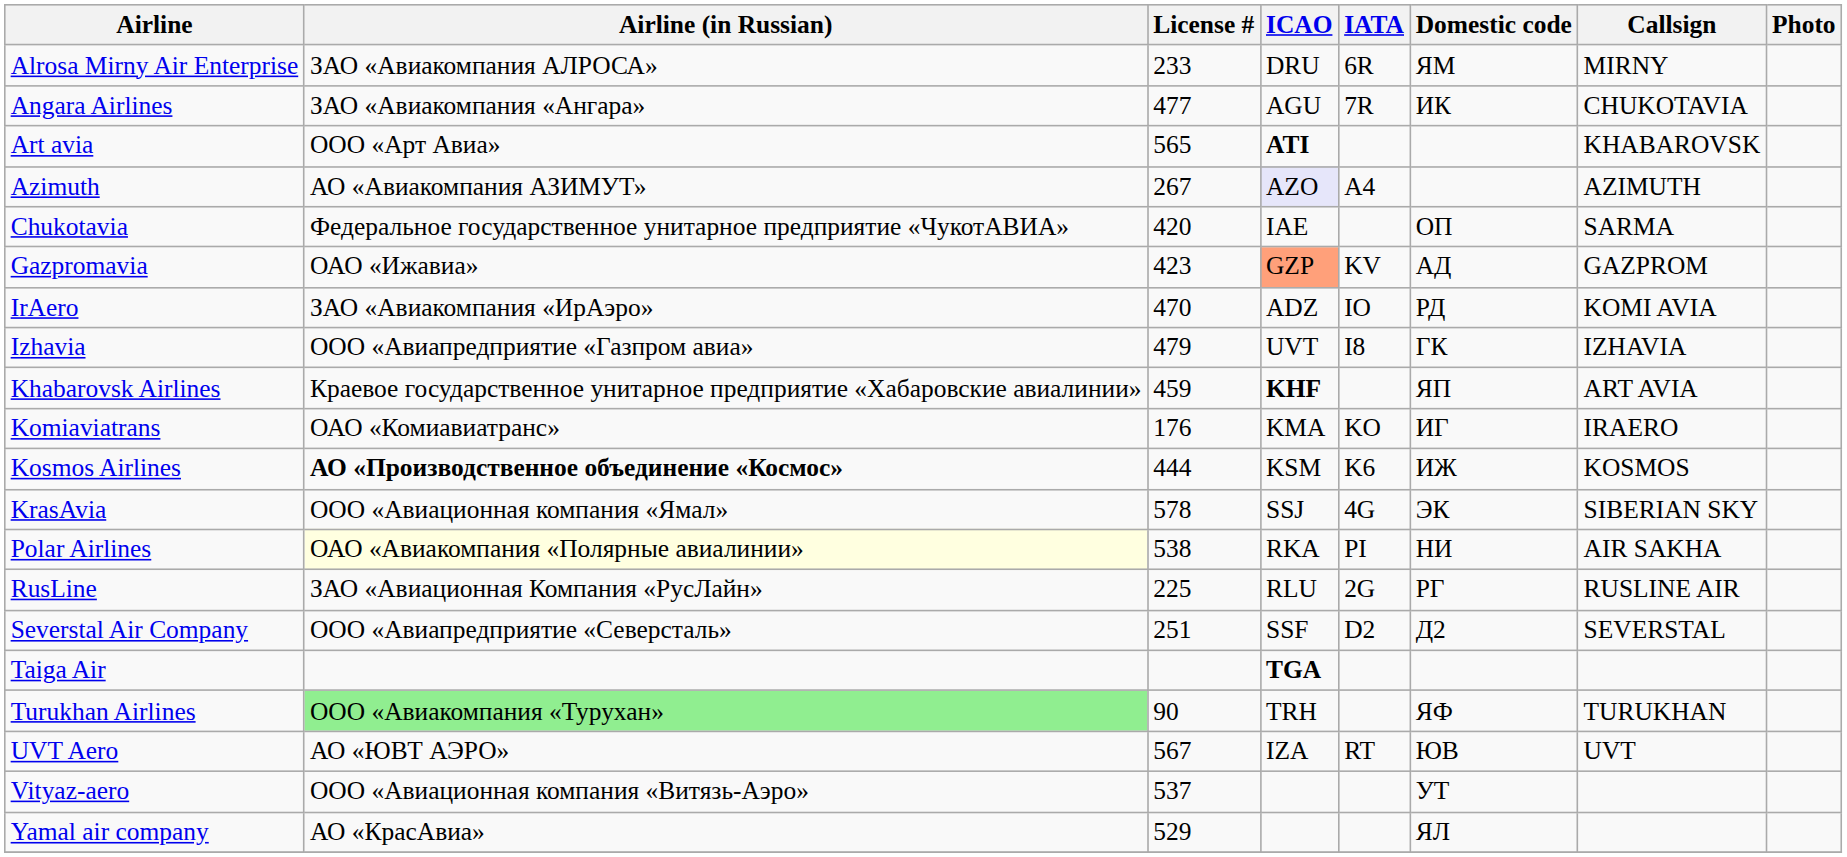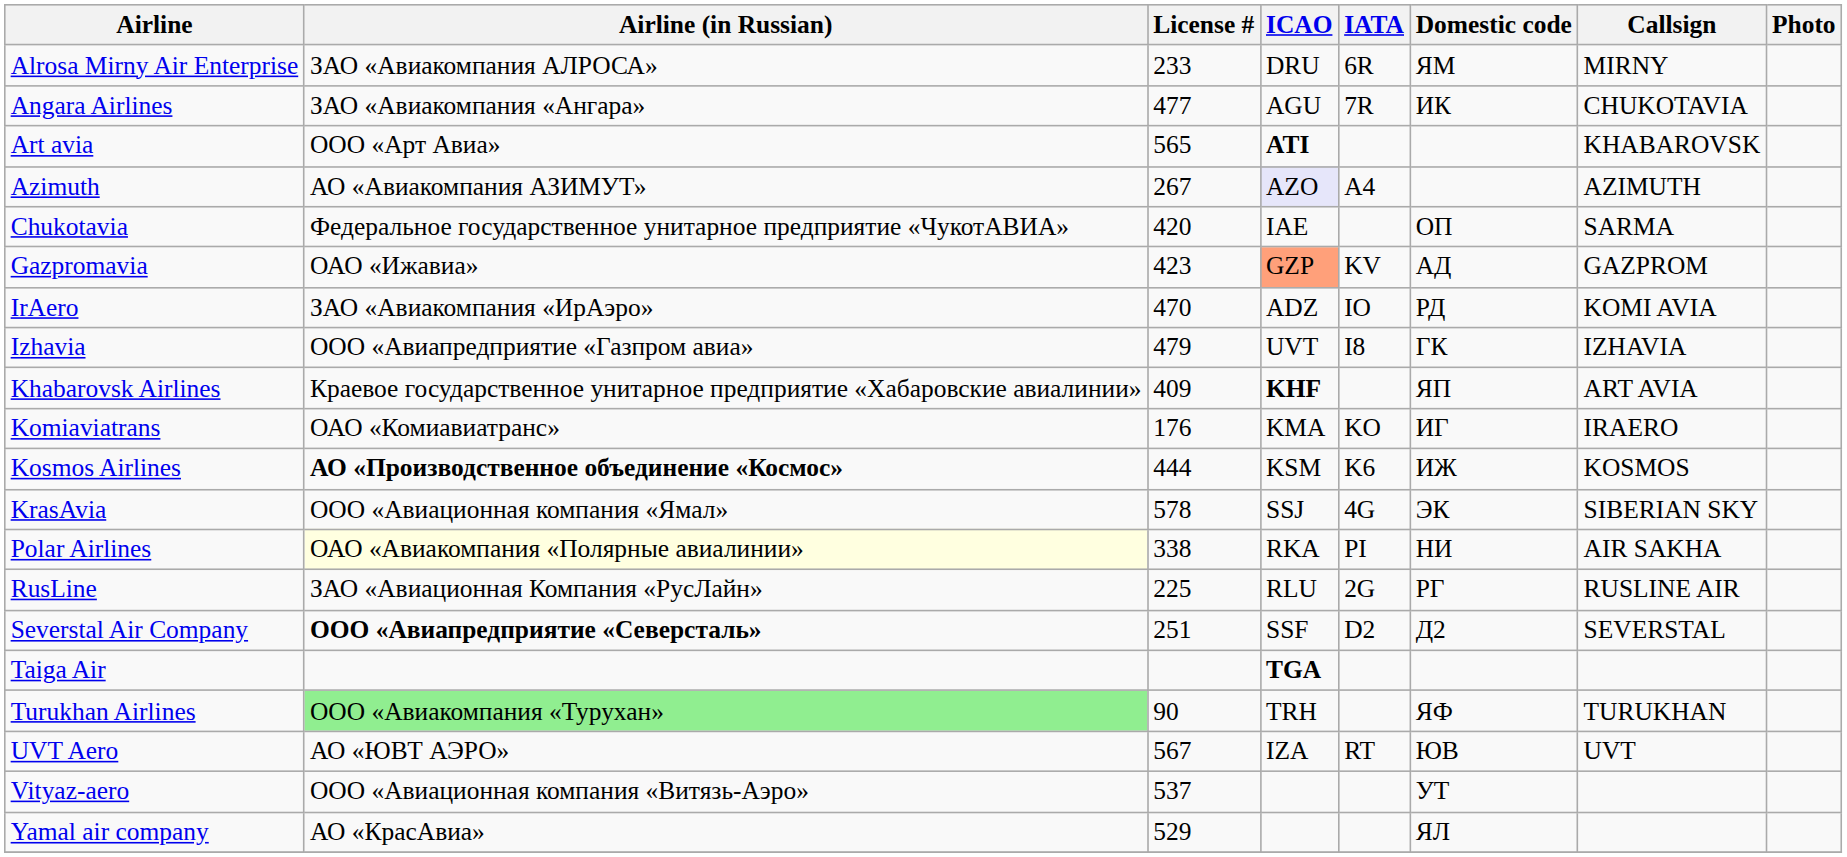Khabarovsk Airlines | License #: 459 -> 409
Polar Airlines | License #: 538 -> 338
Severstal Air Company | Airline (in Russian): normal -> bold
